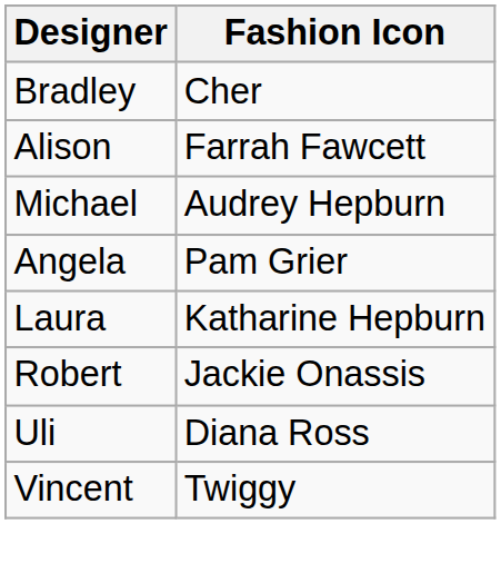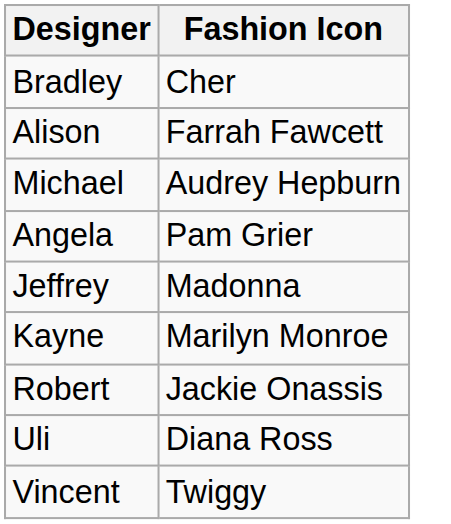- row: Laura | Katharine Hepburn
+ row: Jeffrey | Madonna
+ row: Kayne | Marilyn Monroe
